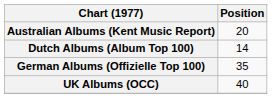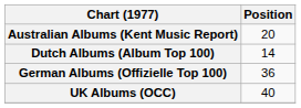German Albums (Offizielle Top 100) | Position: 35 -> 36
